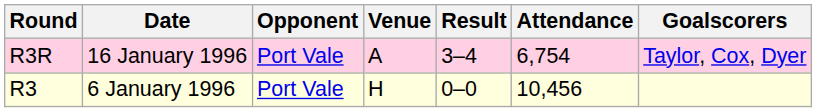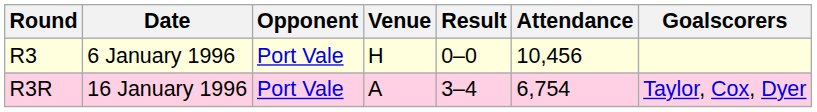rows swapped: R3 <-> R3R
